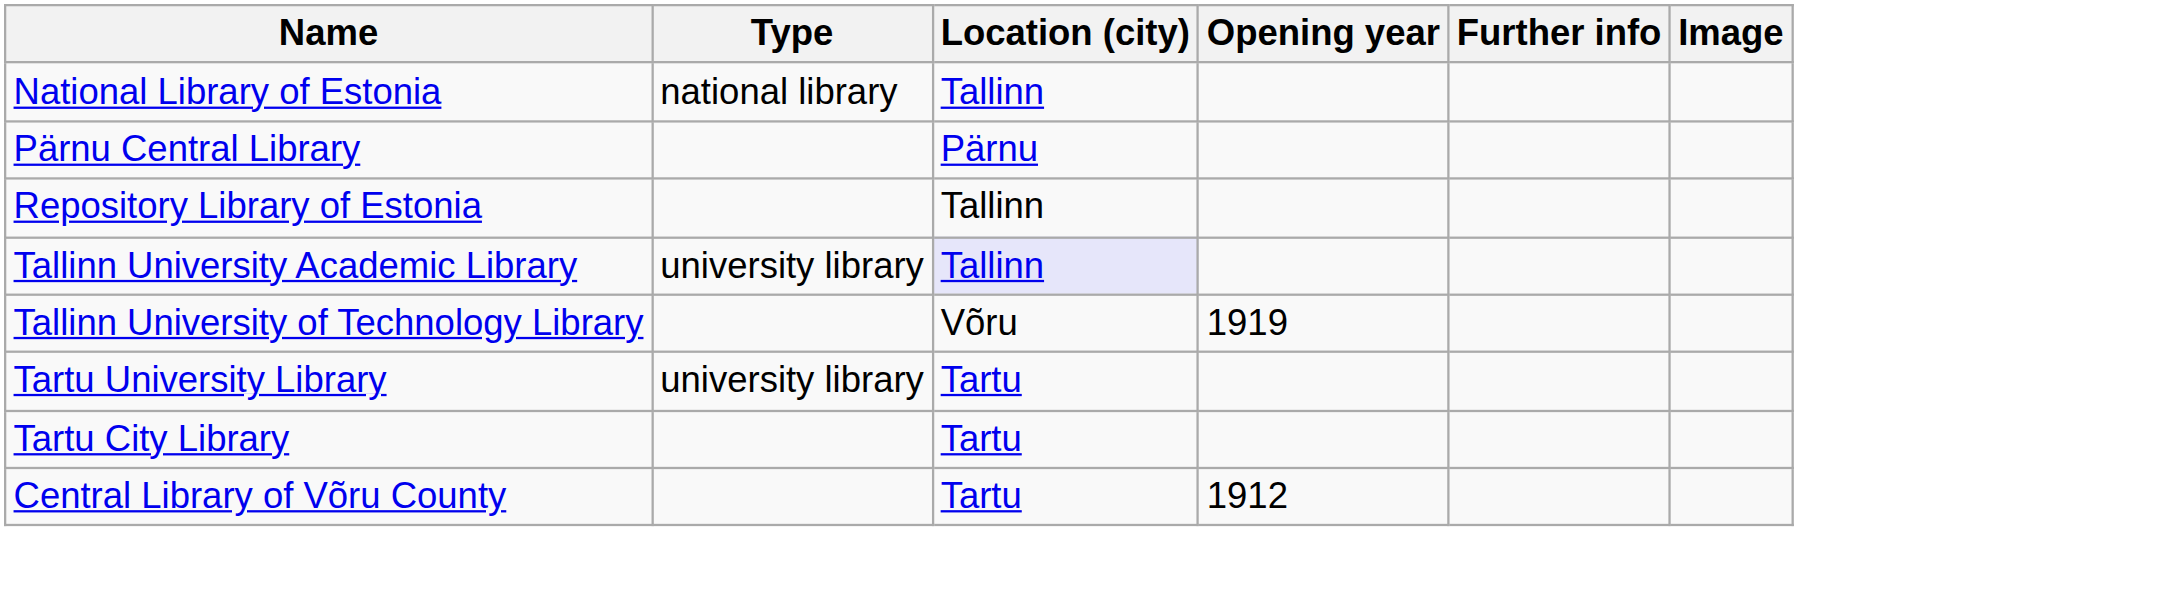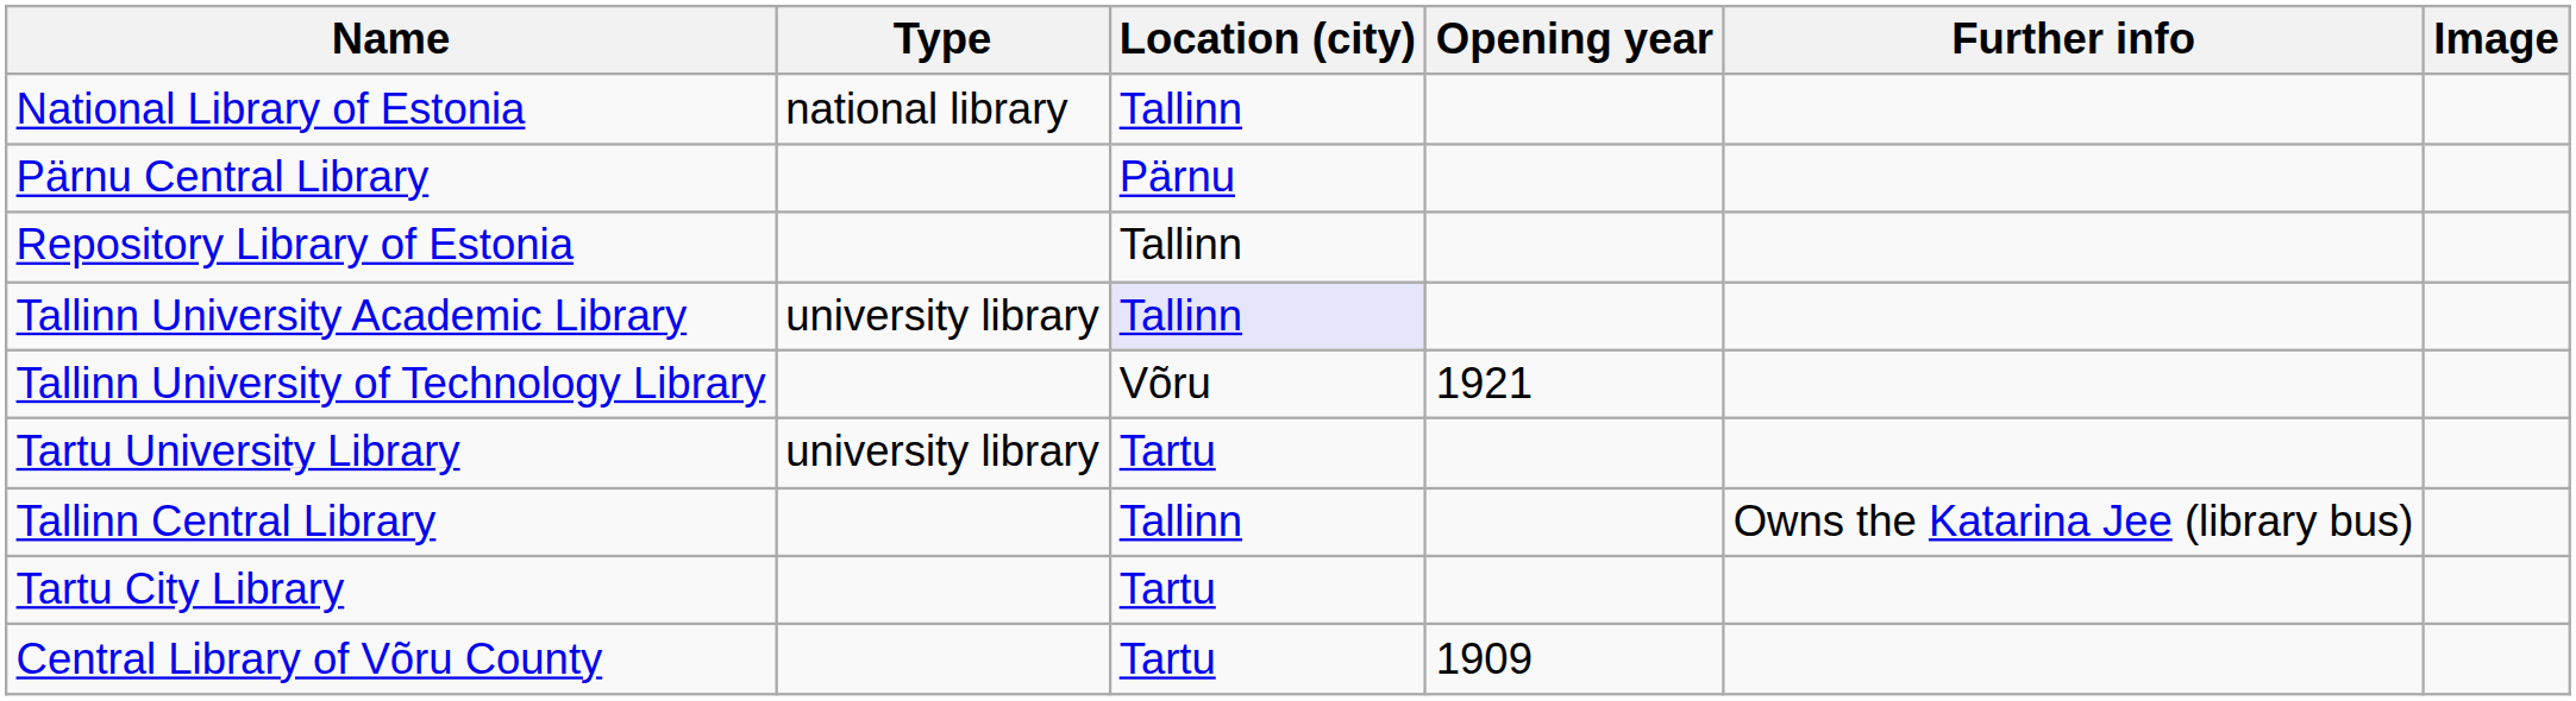Tallinn University of Technology Library | Opening year: 1919 -> 1921
+ row: Tallinn Central Library | Tallinn | Owns the Katarina Jee (library bus)
Central Library of Võru County | Opening year: 1912 -> 1909
